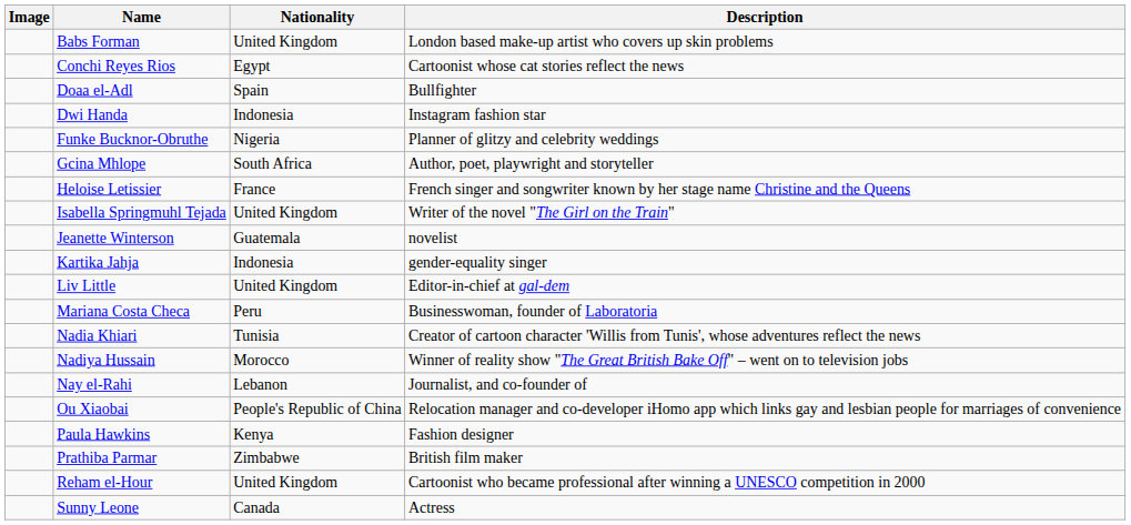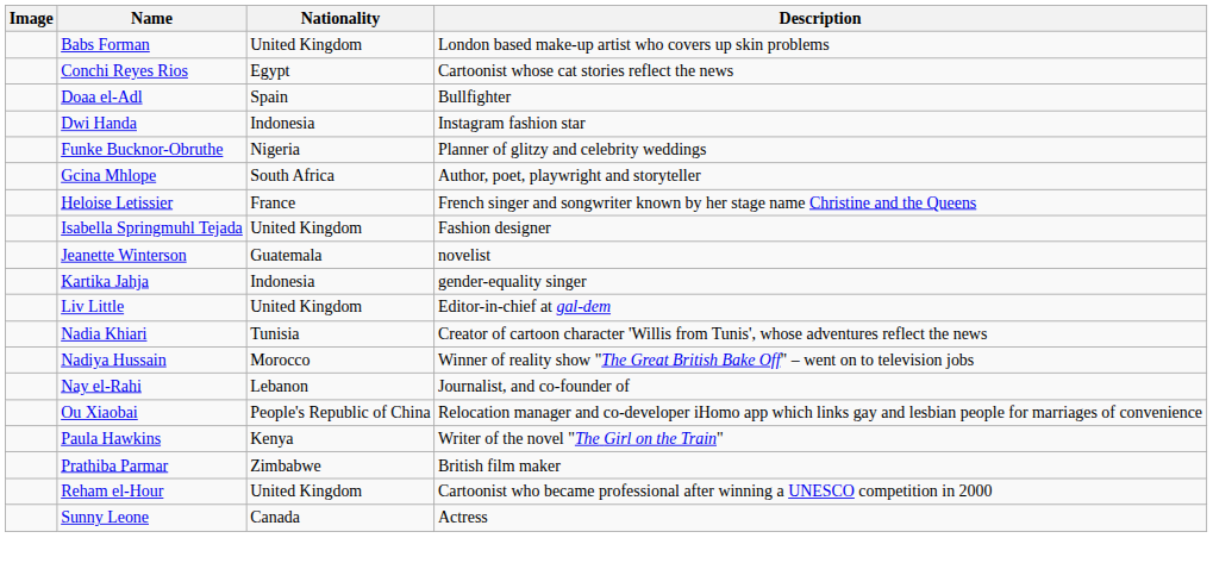Isabella Springmuhl Tejada | Description: Writer of the novel "The Girl on the Train" -> Fashion designer
- row: Mariana Costa Checa | Peru | Businesswoman, founder of Laboratoria
Paula Hawkins | Description: Fashion designer -> Writer of the novel "The Girl on the Train"
